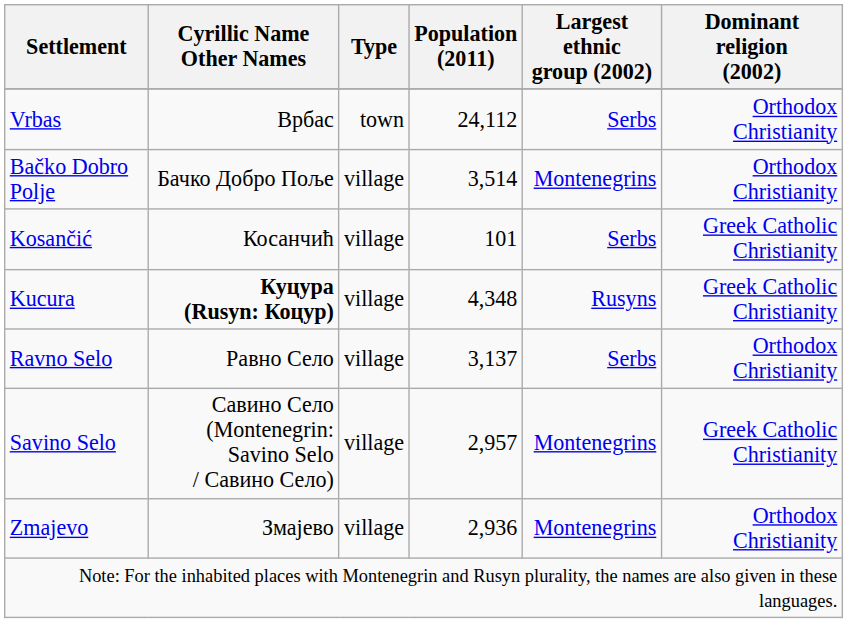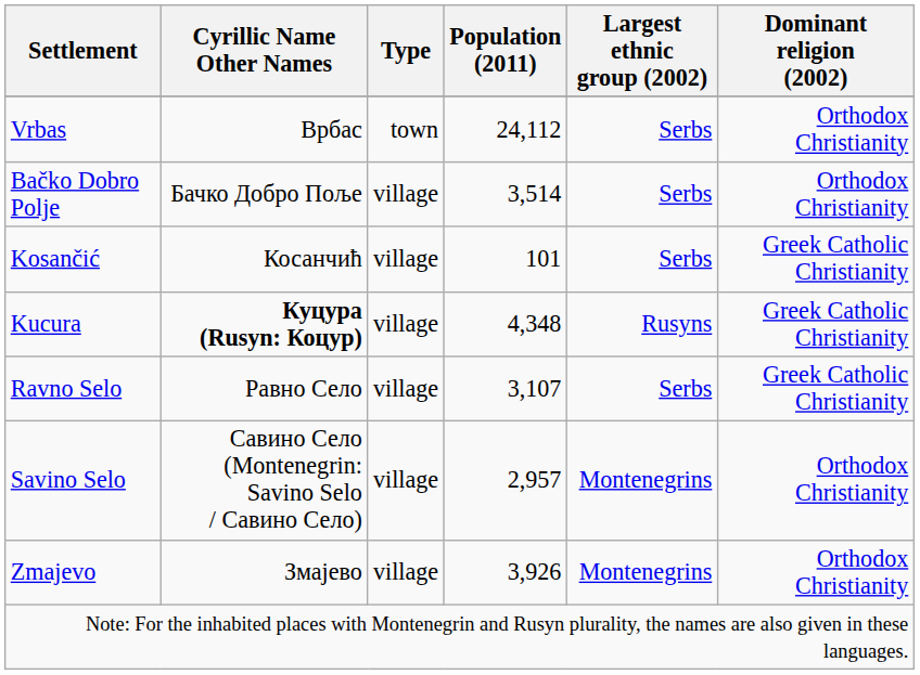Bačko Dobro Polje | Largest ethnic group (2002): Montenegrins -> Serbs
Ravno Selo | Population (2011): 3,137 -> 3,107
Ravno Selo | Dominant religion (2002): Orthodox Christianity -> Greek Catholic Christianity
Savino Selo | Dominant religion (2002): Greek Catholic Christianity -> Orthodox Christianity
Zmajevo | Population (2011): 2,936 -> 3,926
